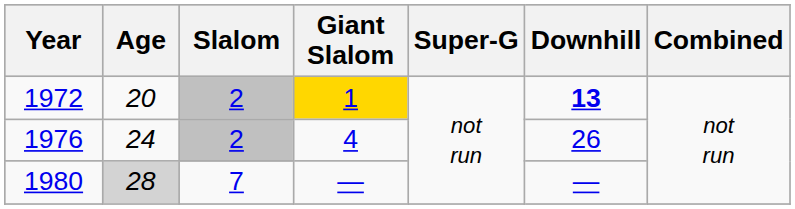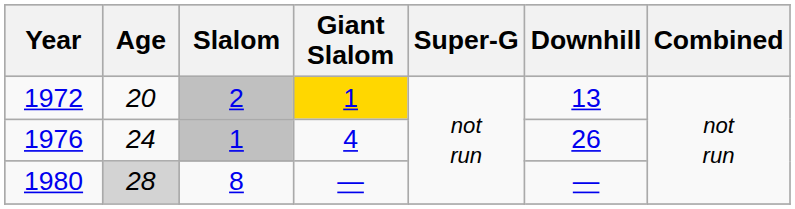1972 | Downhill: bold -> normal
1976 | Slalom: 2 -> 1
1980 | Slalom: 7 -> 8
